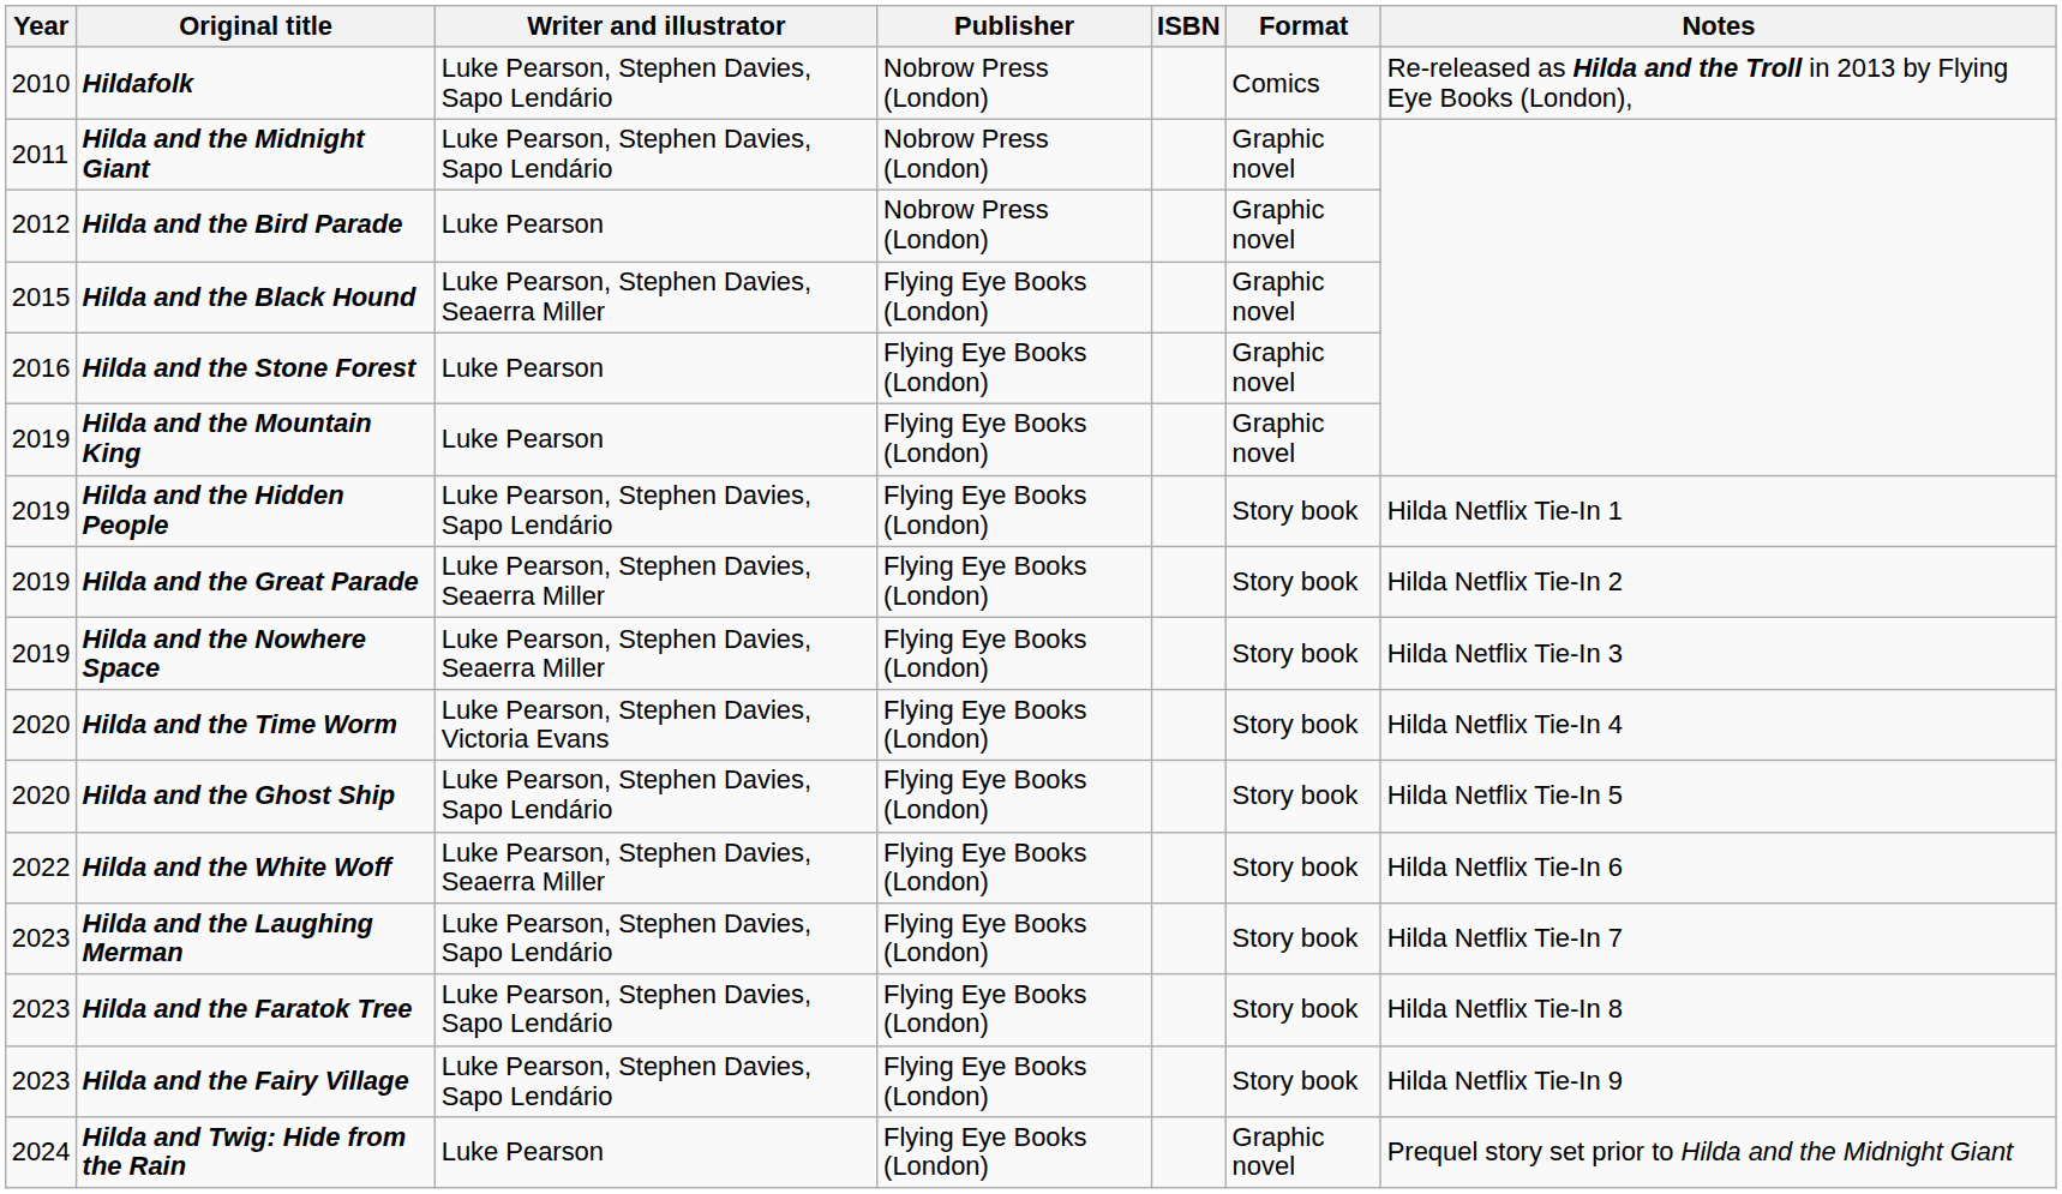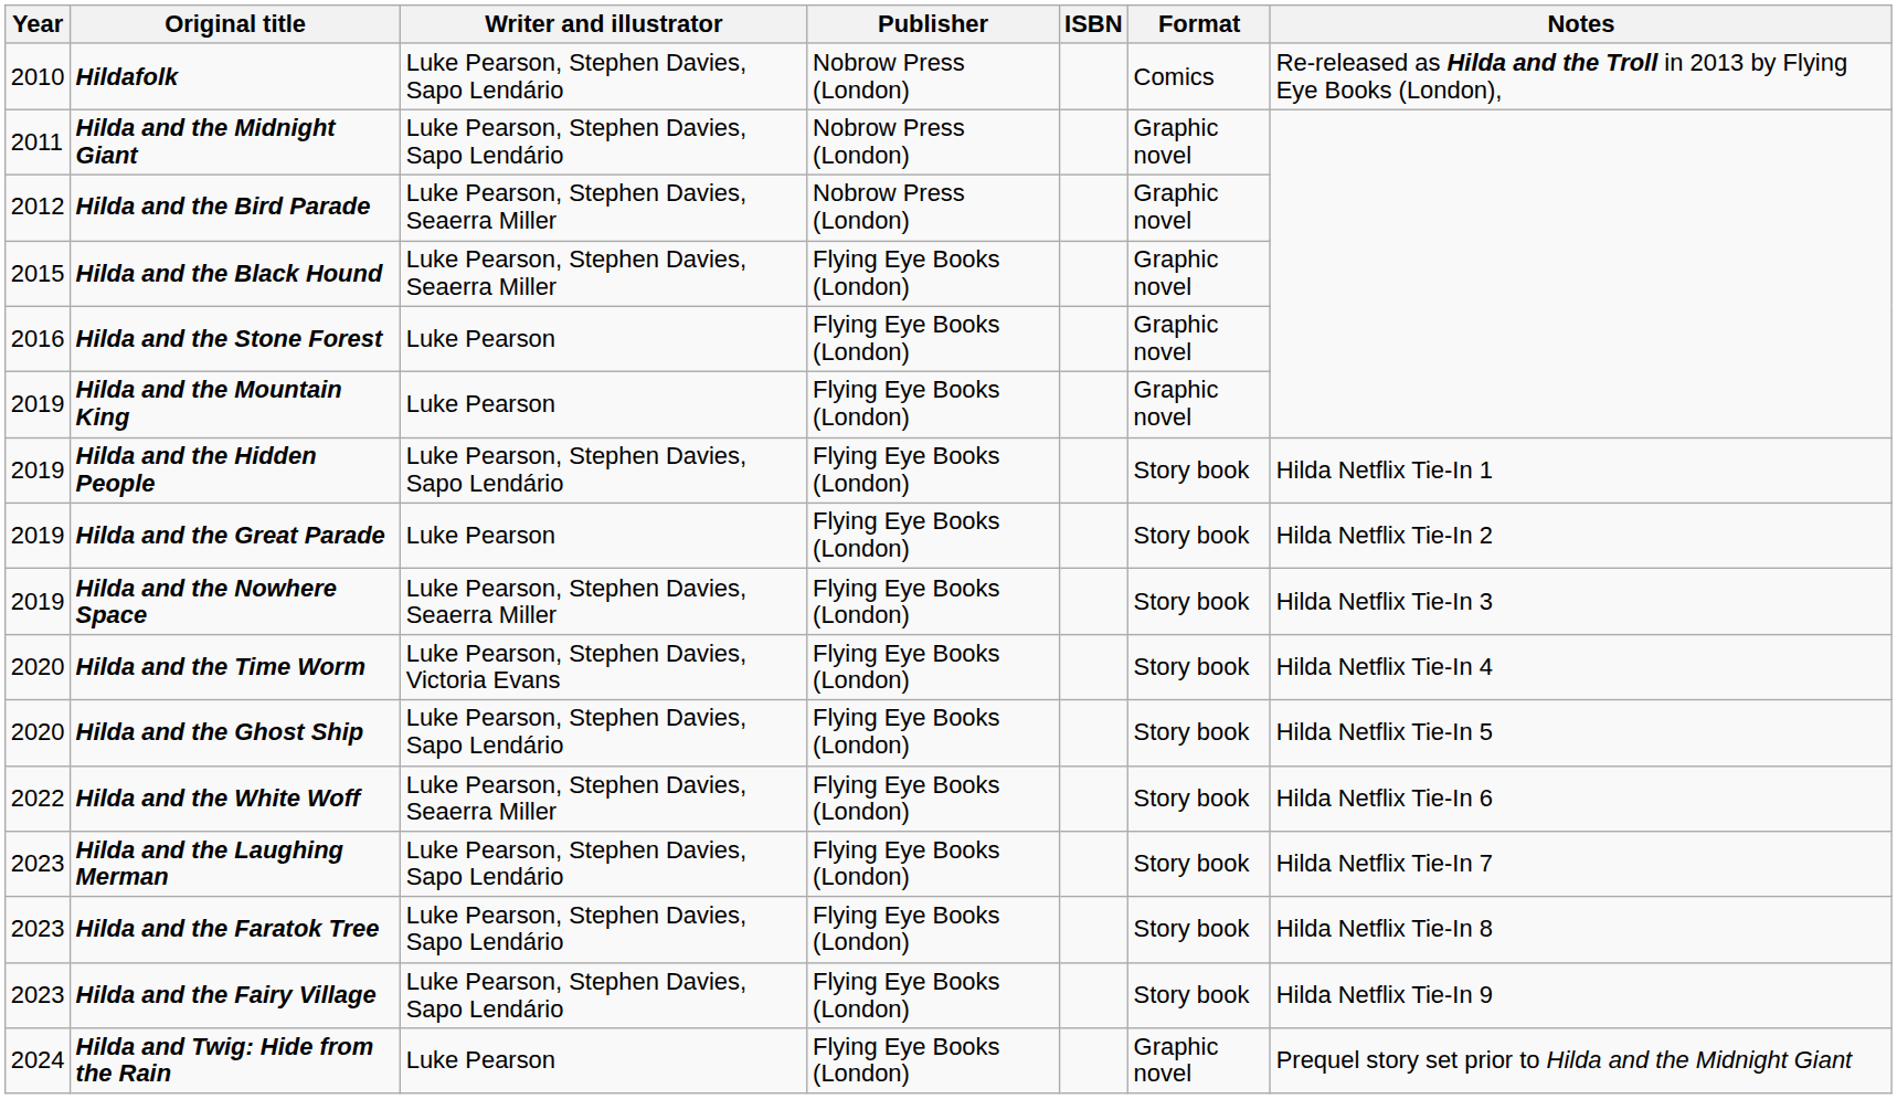Hilda and the Bird Parade | Writer and illustrator: Luke Pearson -> Luke Pearson, Stephen Davies, Seaerra Miller
Hilda and the Great Parade | Writer and illustrator: Luke Pearson, Stephen Davies, Seaerra Miller -> Luke Pearson
